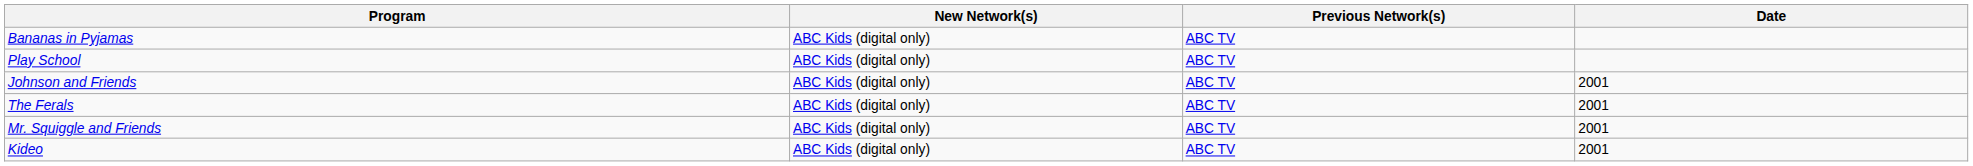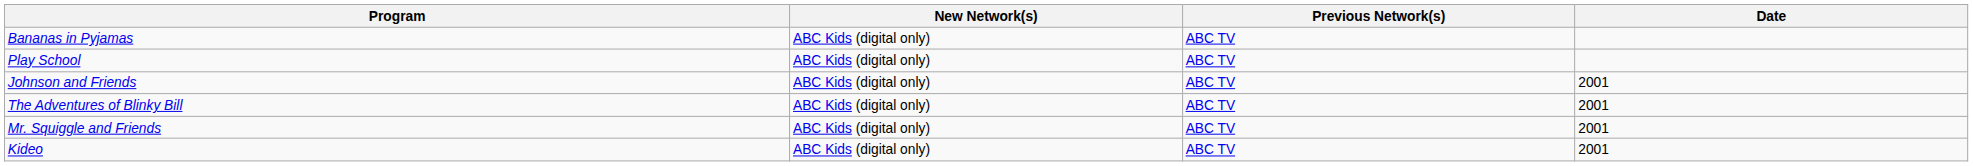- row: The Ferals | ABC Kids (digital only) | ABC TV | 2001
+ row: The Adventures of Blinky Bill | ABC Kids (digital only) | ABC TV | 2001
